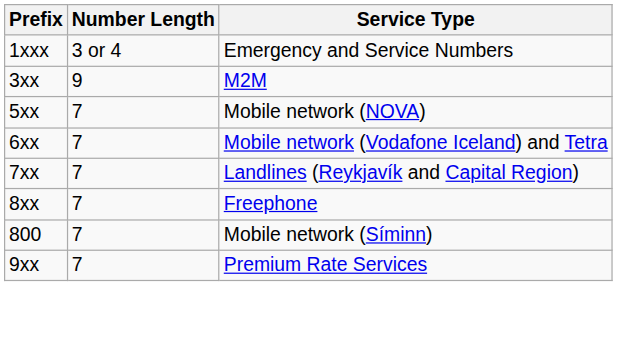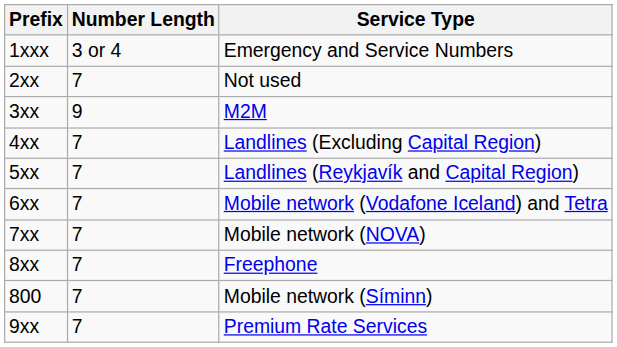+ row: 2xx | 7 | Not used
+ row: 4xx | 7 | Landlines (Excluding Capital Region)
5xx | Service Type: Mobile network (NOVA) -> Landlines (Reykjavík and Capital Region)
7xx | Service Type: Landlines (Reykjavík and Capital Region) -> Mobile network (NOVA)
